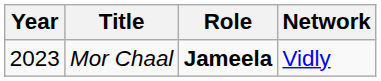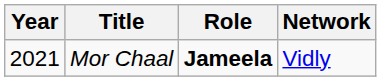Mor Chaal | Year: 2023 -> 2021
